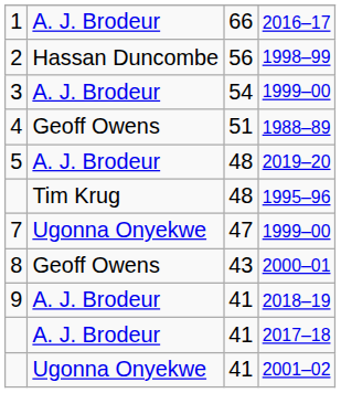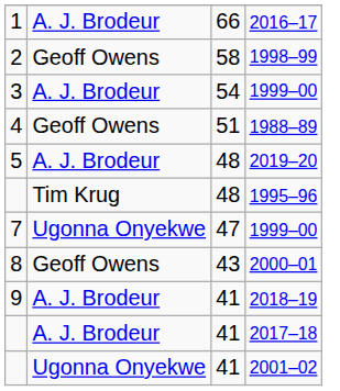1998–99 | column 2: Hassan Duncombe -> Geoff Owens
1998–99 | column 3: 56 -> 58
